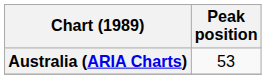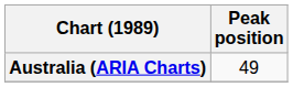Australia (ARIA Charts) | Peak position: 53 -> 49
